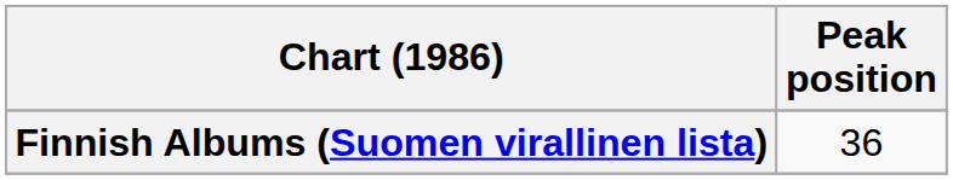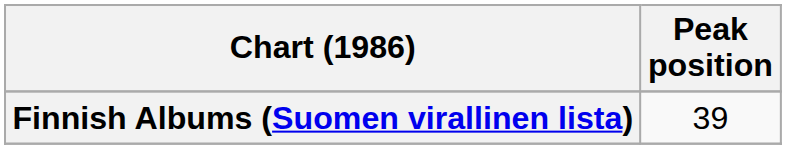Finnish Albums (Suomen virallinen lista) | Peak position: 36 -> 39
